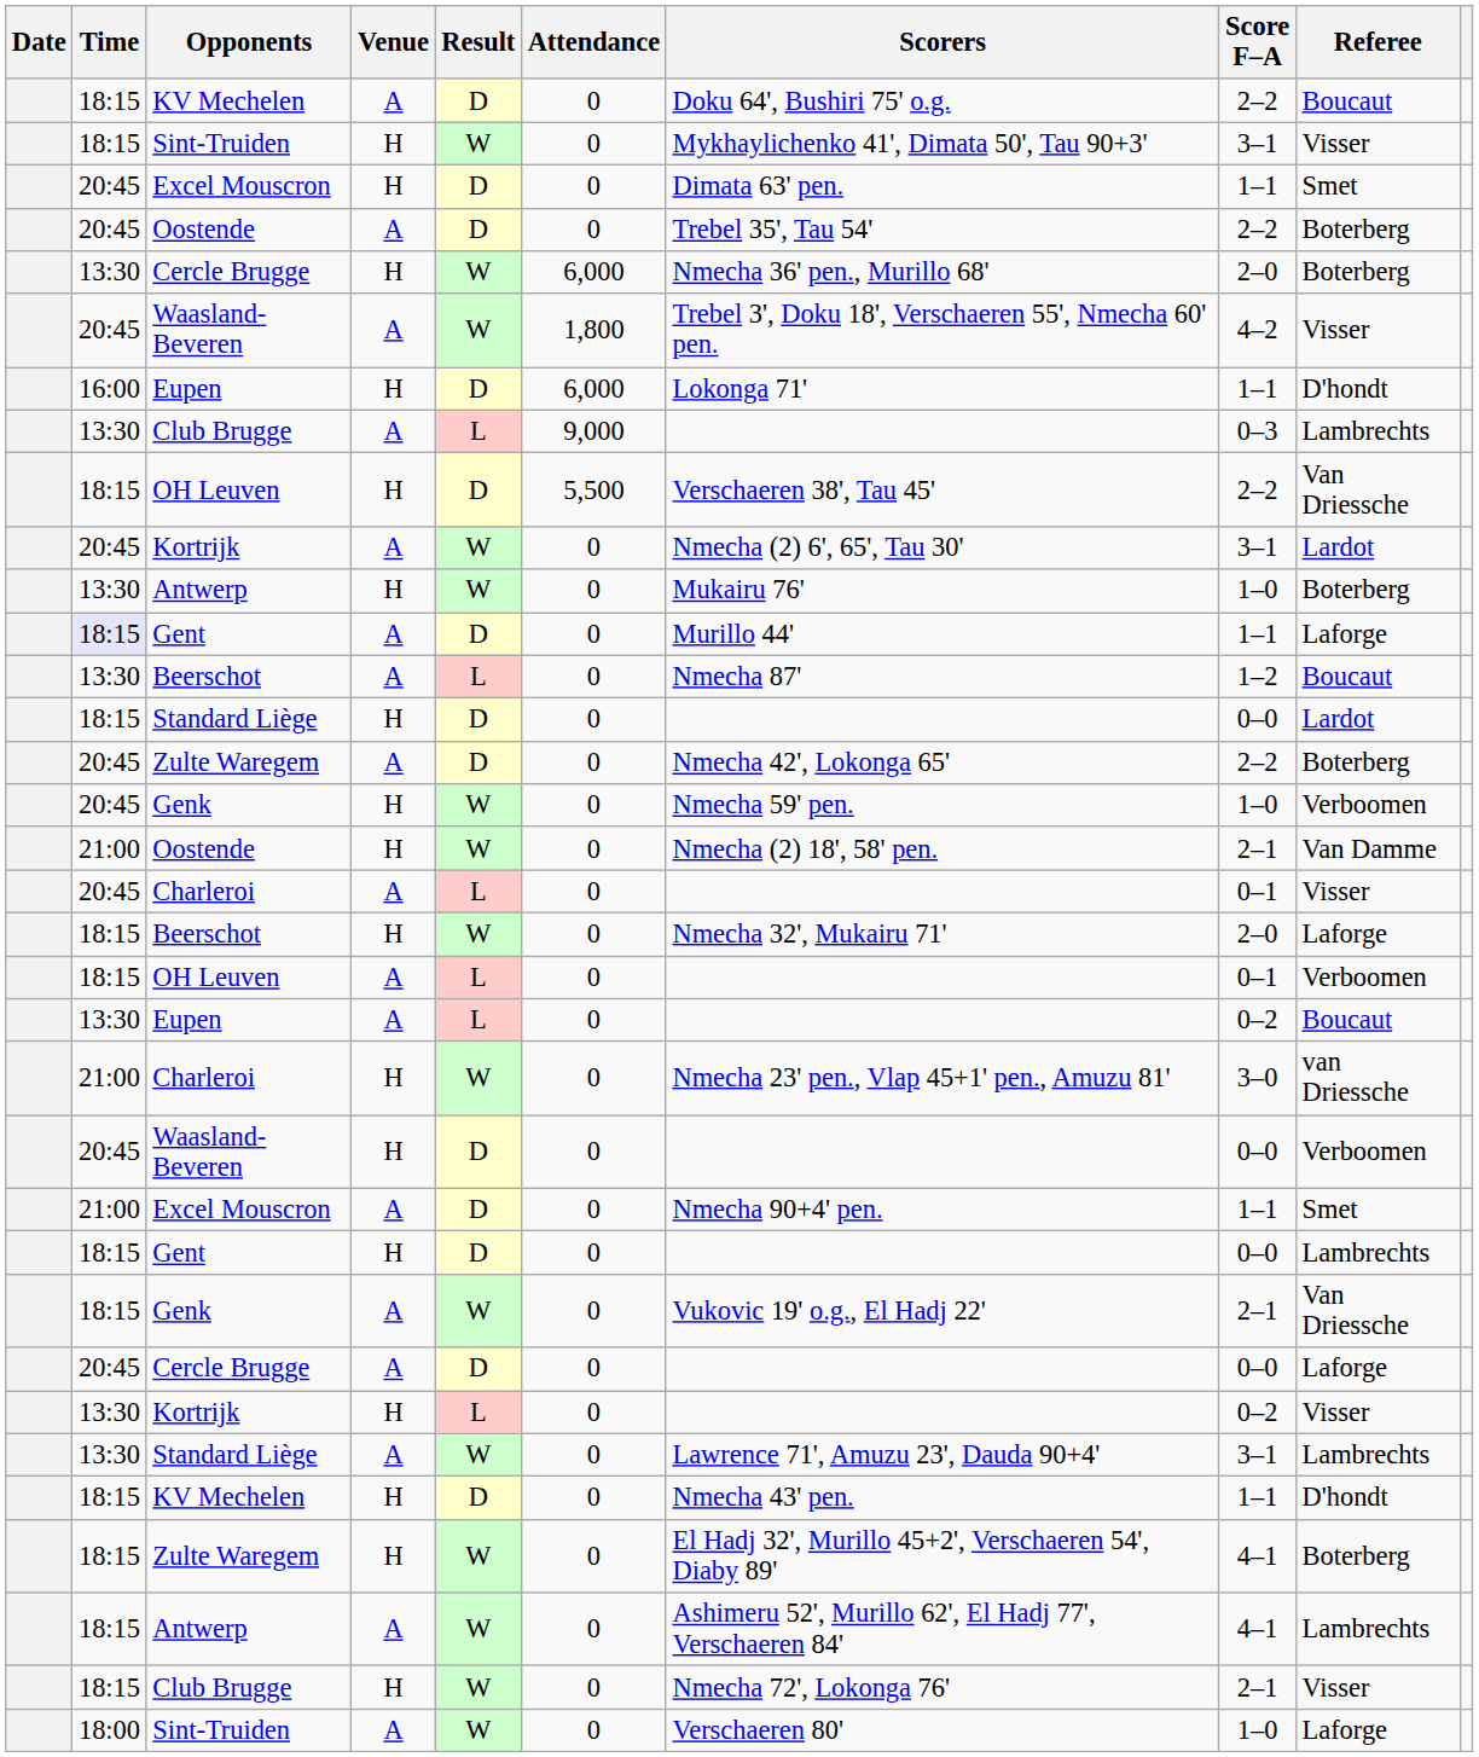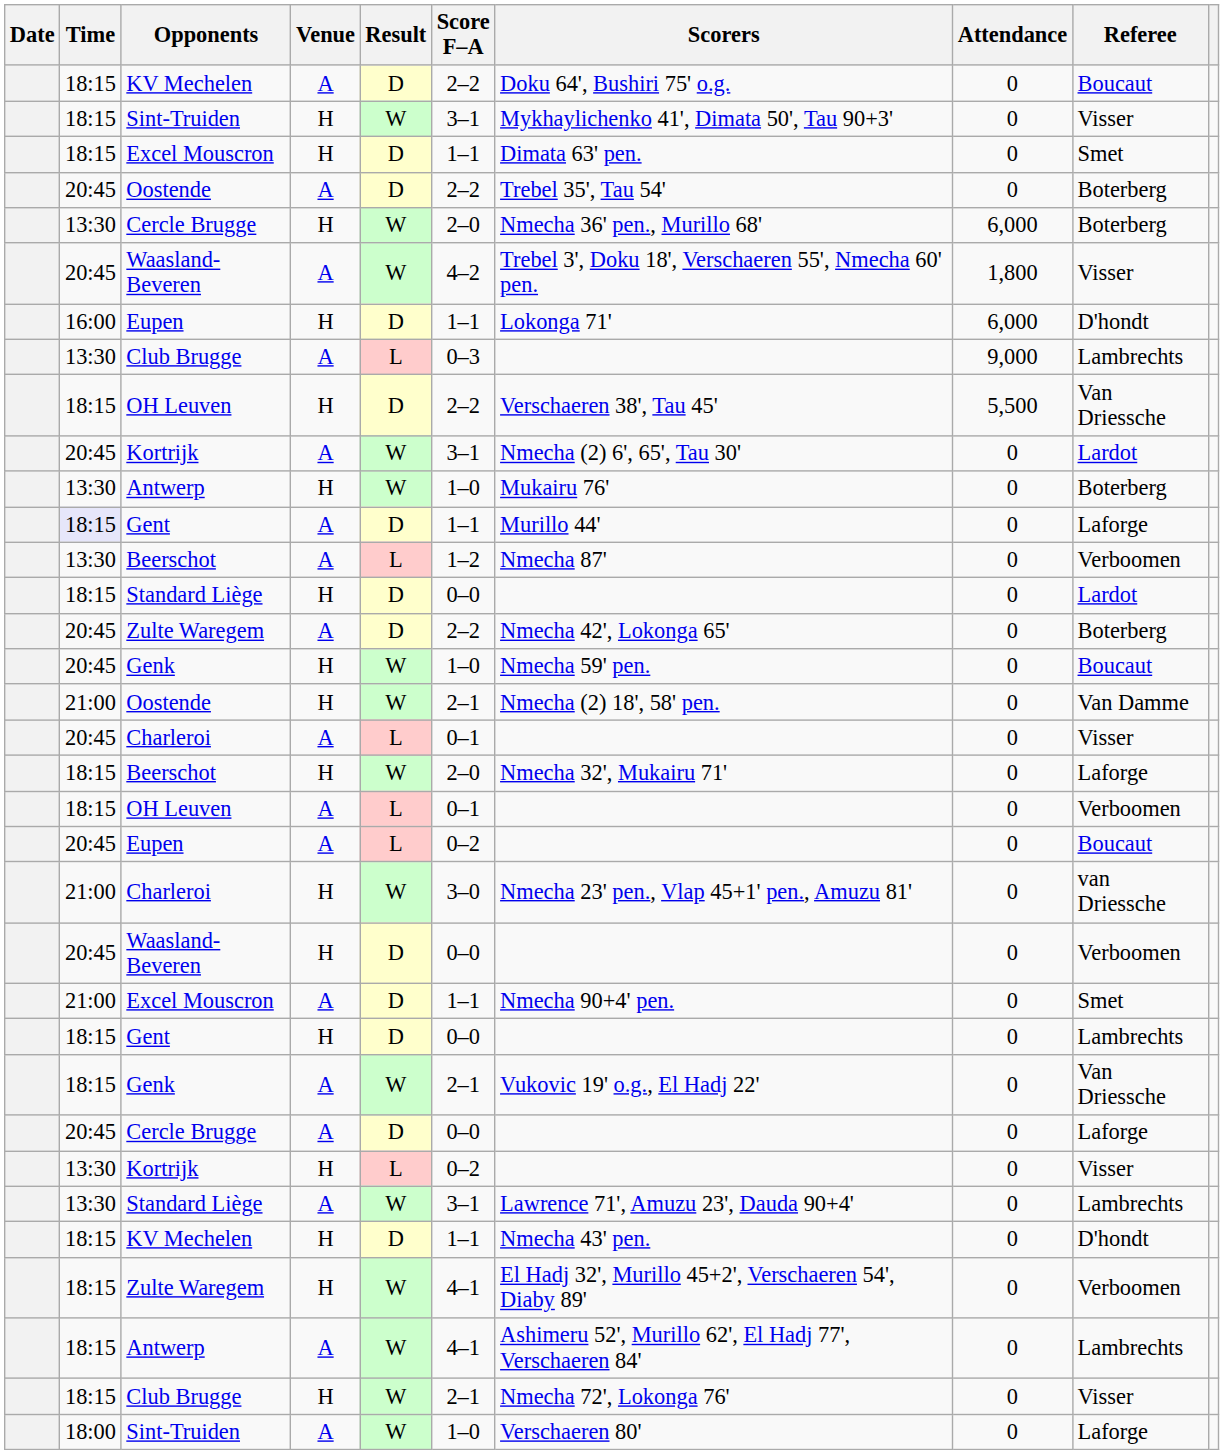columns swapped: Score F–A <-> Attendance
Excel Mouscron / H | Time: 20:45 -> 18:15
Beerschot / A | Referee: Boucaut -> Verboomen
Genk / H | Referee: Verboomen -> Boucaut
Eupen / A | Time: 13:30 -> 20:45
Zulte Waregem / H | Referee: Boterberg -> Verboomen
